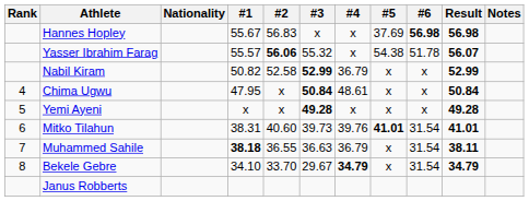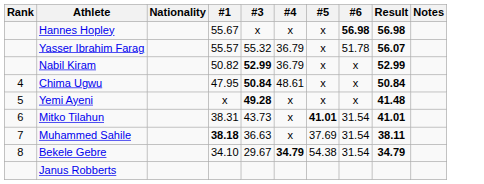- column: #2 | 56.83 | 56.06 | 52.58 | x | x | 40.60 | 36.55 | 33.70
Hannes Hopley | #5: 37.69 -> x
Yasser Ibrahim Farag | #4: x -> 36.79
Yasser Ibrahim Farag | #5: 54.38 -> x
Yemi Ayeni | Result: 49.28 -> 41.48
Mitko Tilahun | #3: 39.73 -> 43.73
Mitko Tilahun | #4: 39.76 -> x
Muhammed Sahile | #4: 36.79 -> x
Muhammed Sahile | #5: x -> 37.69
Bekele Gebre | #5: x -> 54.38
